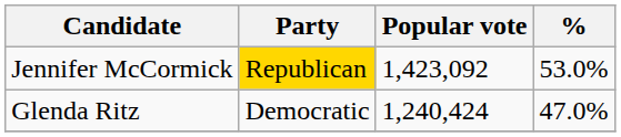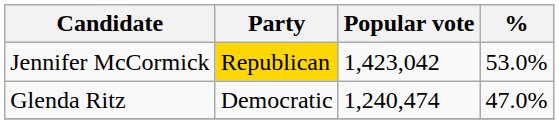Jennifer McCormick | Popular vote: 1,423,092 -> 1,423,042
Glenda Ritz | Popular vote: 1,240,424 -> 1,240,474
